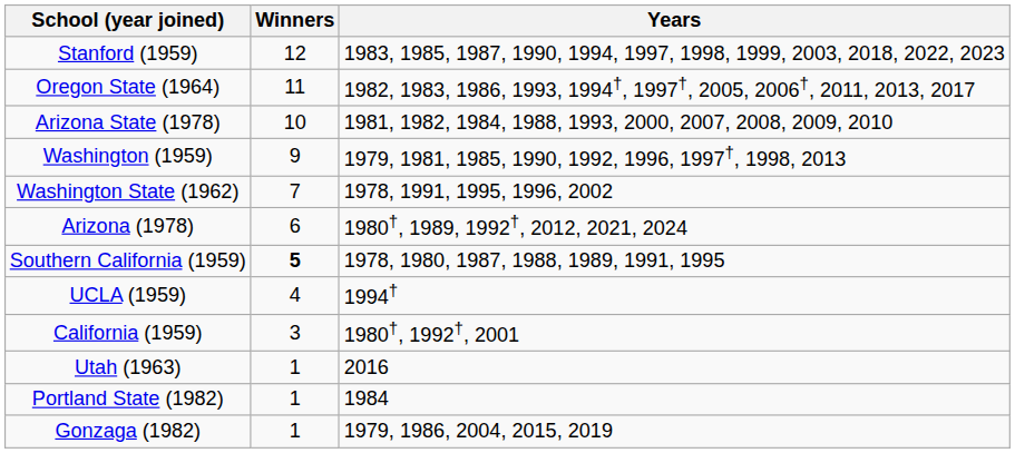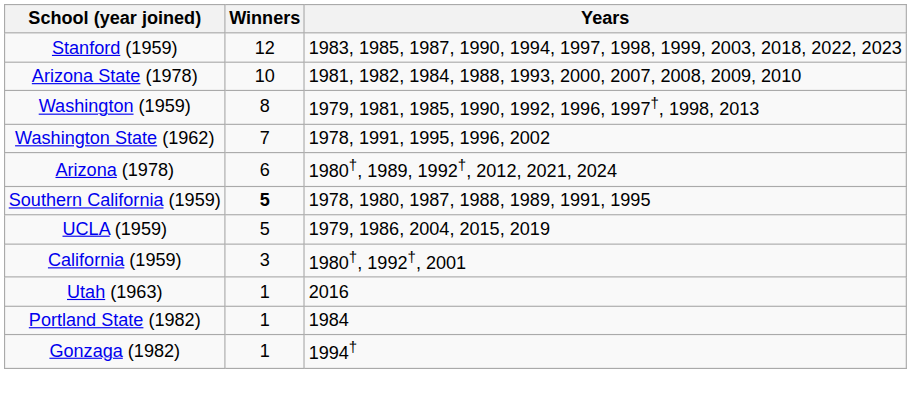- row: Oregon State (1964) | 11 | 1982, 1983, 1986, 1993, 1994†, 1997†, 2005, 2006†, 2011, 2013, 2017
Washington (1959) | Winners: 9 -> 8
UCLA (1959) | Winners: 4 -> 5
UCLA (1959) | Years: 1994† -> 1979, 1986, 2004, 2015, 2019
Gonzaga (1982) | Years: 1979, 1986, 2004, 2015, 2019 -> 1994†
